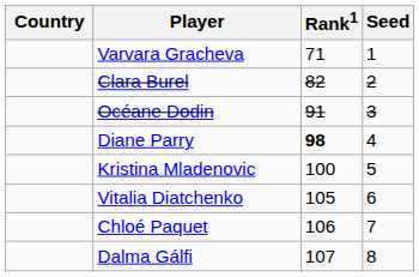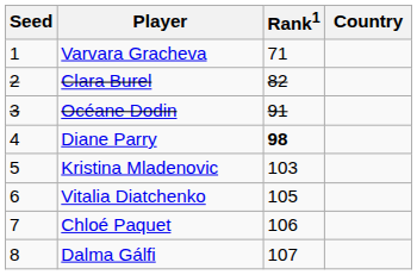columns swapped: Country <-> Seed
Kristina Mladenovic | Rank1: 100 -> 103
